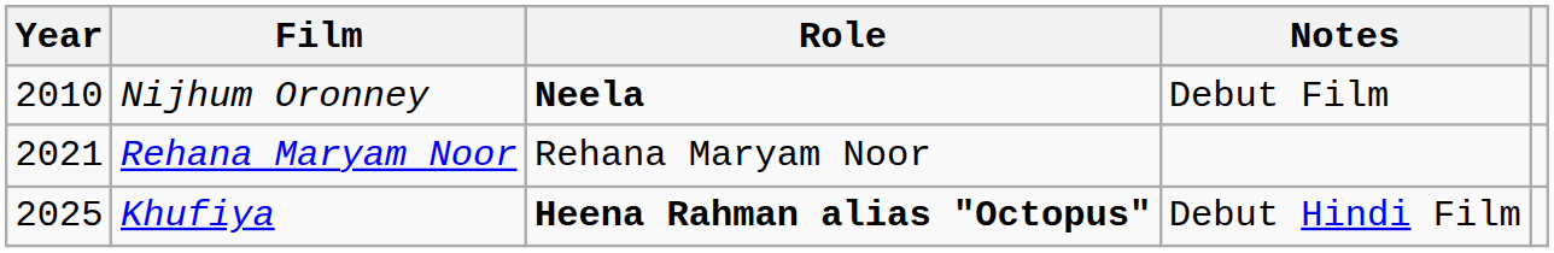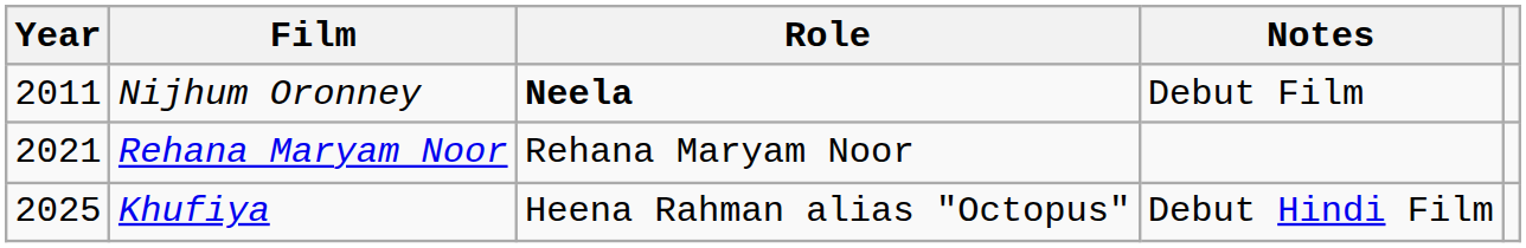Nijhum Oronney | Year: 2010 -> 2011
Khufiya | Role: bold -> normal
